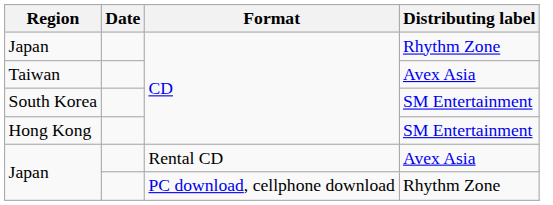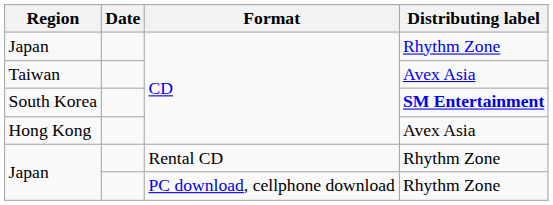South Korea | Distributing label: normal -> bold
Hong Kong | Distributing label: SM Entertainment -> Avex Asia
Japan / Rental CD | Distributing label: Avex Asia -> Rhythm Zone
